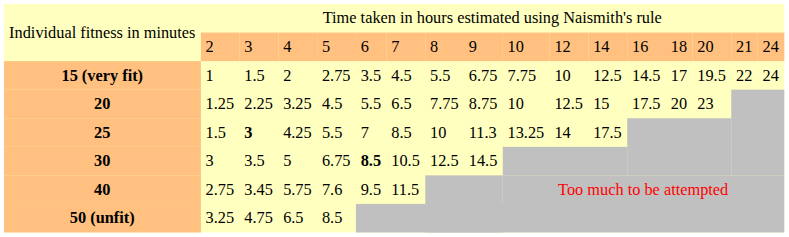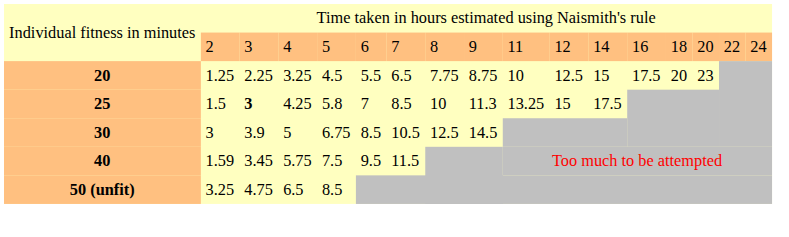Individual fitness in minutes / 4 | column 10: 10 -> 11
Individual fitness in minutes / 4 | column 16: 21 -> 22
- row: 15 (very fit) | 1 | 1.5 | 2 | 2.75 | 3.5 | 4.5 | 5.5 | 6.75 | 7.75 | 10 | 12.5 | 14.5 | 17 | 19.5 | 22 | 24
25 | column 5: 5.5 -> 5.8
25 | column 11: 14 -> 15
30 | column 3: 3.5 -> 3.9
30 | column 6: bold -> normal
40 | column 2: 2.75 -> 1.59
40 | column 5: 7.6 -> 7.5
